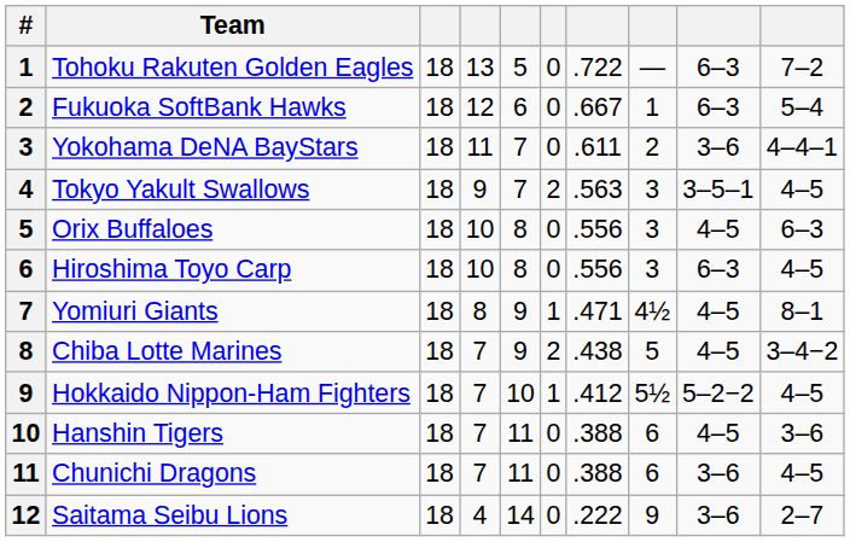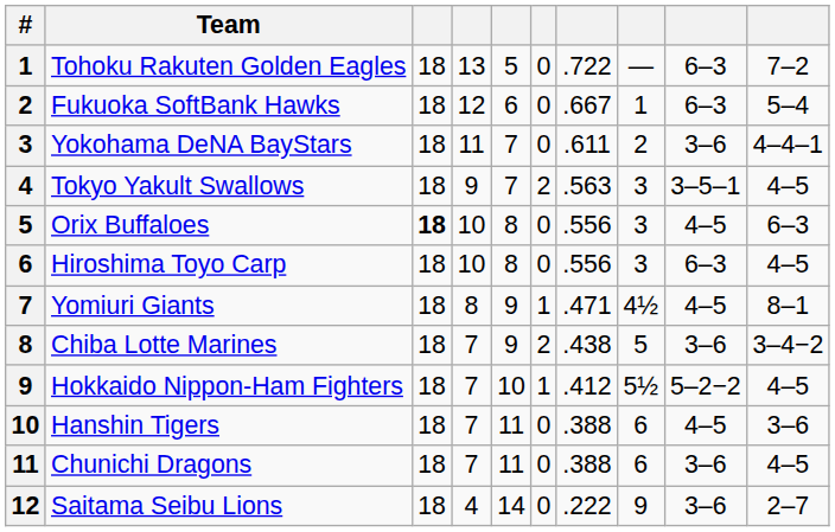Orix Buffaloes | column 3: normal -> bold
Chiba Lotte Marines | column 9: 4–5 -> 3–6
